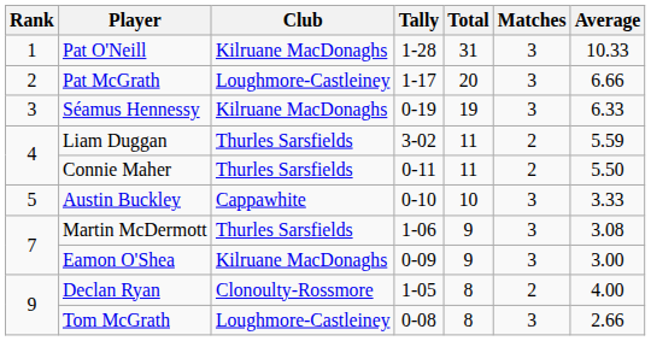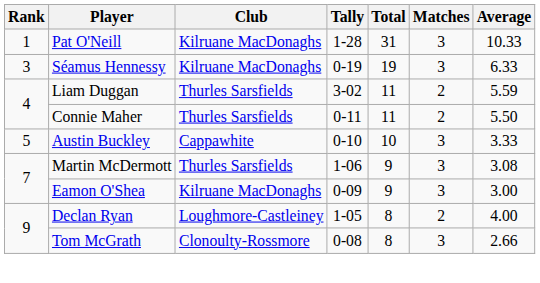- row: 2 | Pat McGrath | Loughmore-Castleiney | 1-17 | 20 | 3 | 6.66
Declan Ryan | Club: Clonoulty-Rossmore -> Loughmore-Castleiney
Tom McGrath | Club: Loughmore-Castleiney -> Clonoulty-Rossmore
